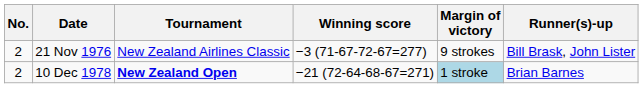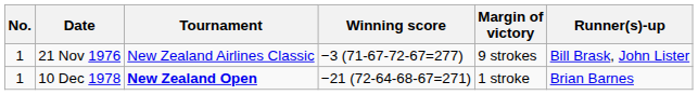21 Nov 1976 | No.: 2 -> 1
10 Dec 1978 | No.: 2 -> 1
10 Dec 1978 | Margin of victory: lightblue background -> no background
